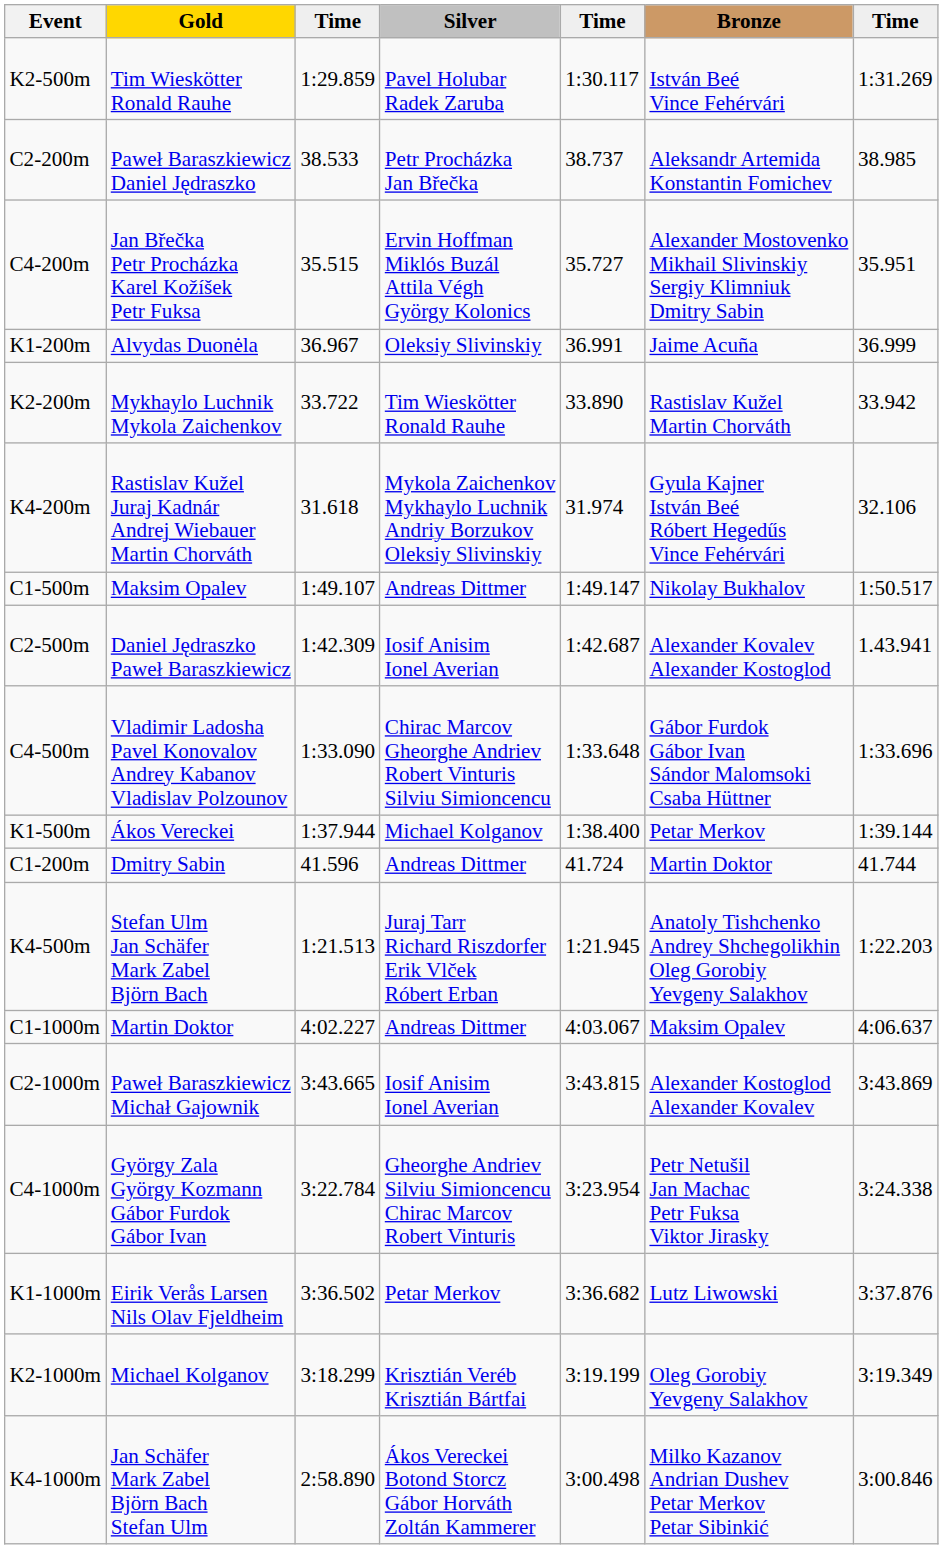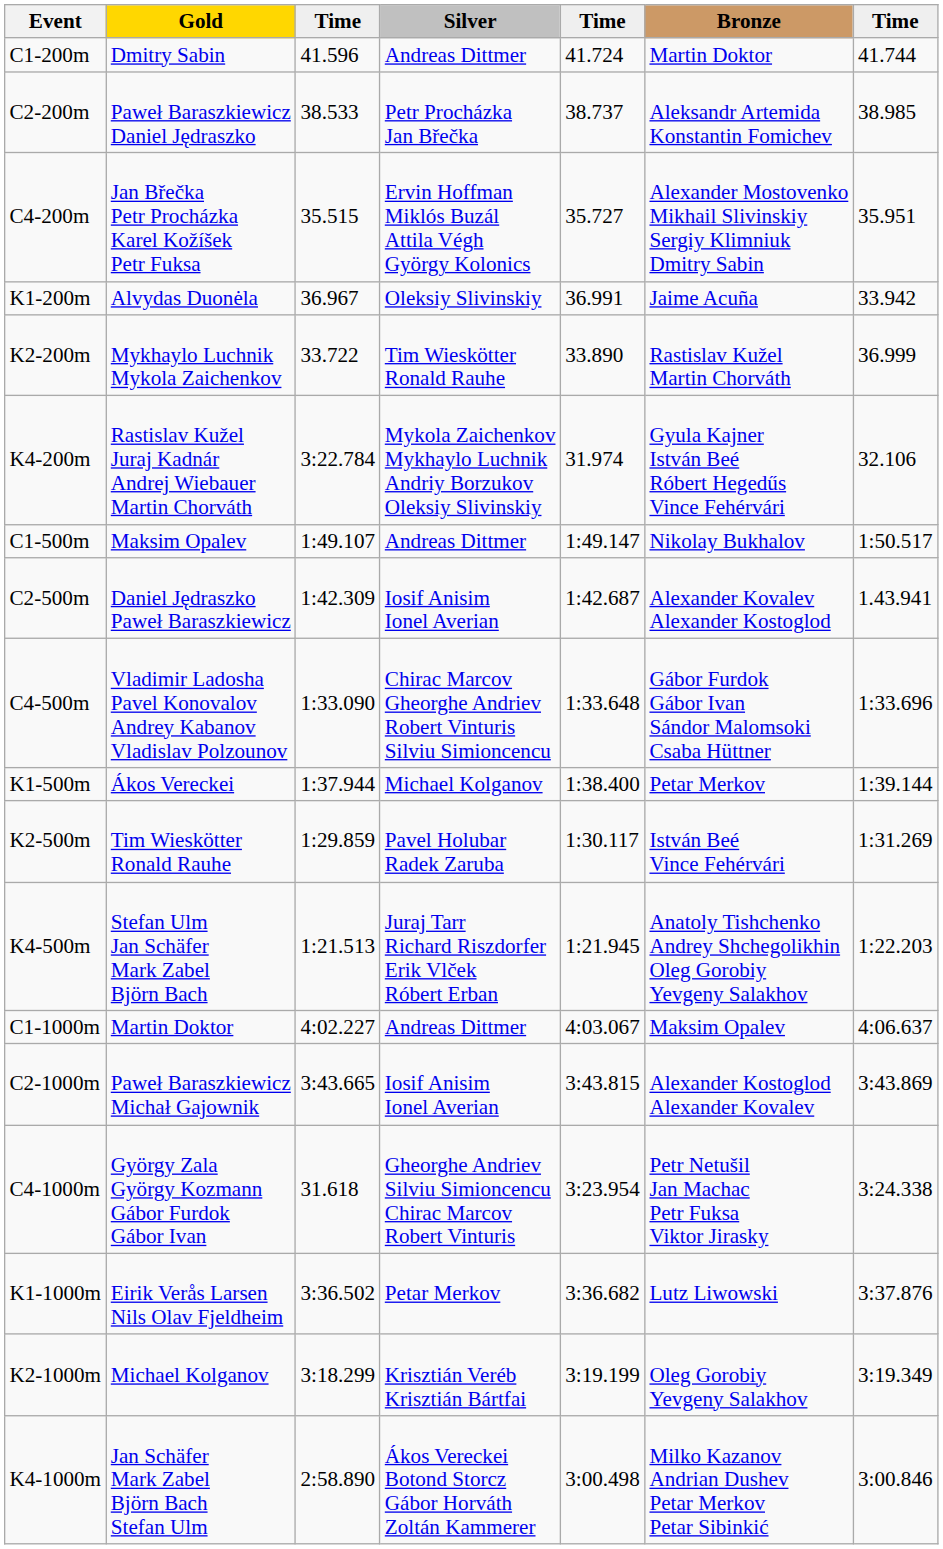rows swapped: C1-200m <-> K2-500m
K1-200m | column 7: 36.999 -> 33.942
K2-200m | column 7: 33.942 -> 36.999
K4-200m | column 3: 31.618 -> 3:22.784
C4-1000m | column 3: 3:22.784 -> 31.618
